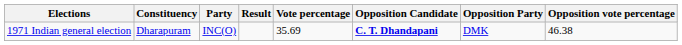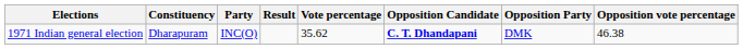1971 Indian general election | Vote percentage: 35.69 -> 35.62
